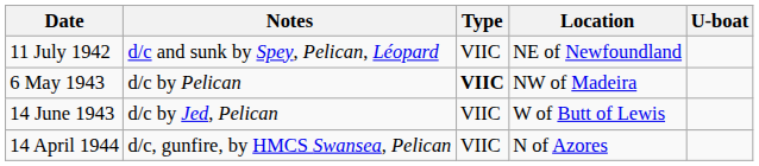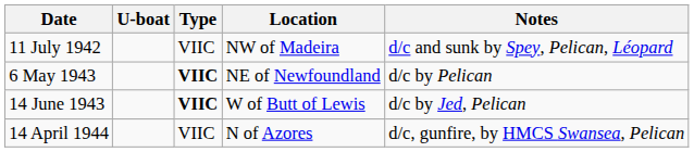columns swapped: U-boat <-> Notes
11 July 1942 | Location: NE of Newfoundland -> NW of Madeira
6 May 1943 | Location: NW of Madeira -> NE of Newfoundland
14 June 1943 | Type: normal -> bold
